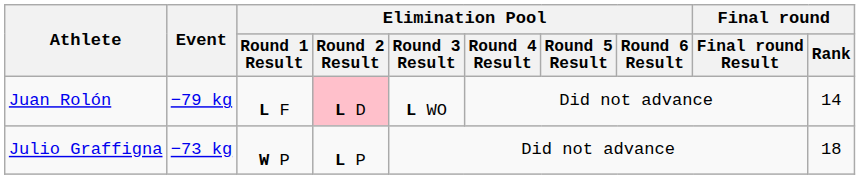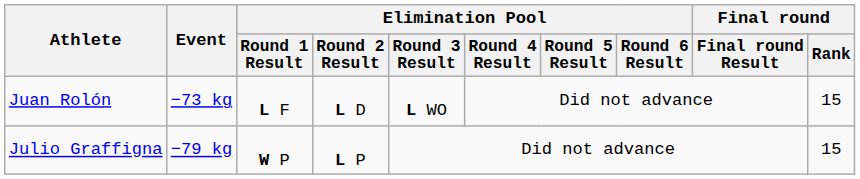Juan Rolón | Event: −79 kg -> −73 kg
Juan Rolón | Elimination Pool / Round 2 Result: pink background -> no background
Juan Rolón | Final round / Rank: 14 -> 15
Julio Graffigna | Event: −73 kg -> −79 kg
Julio Graffigna | Final round / Rank: 18 -> 15
